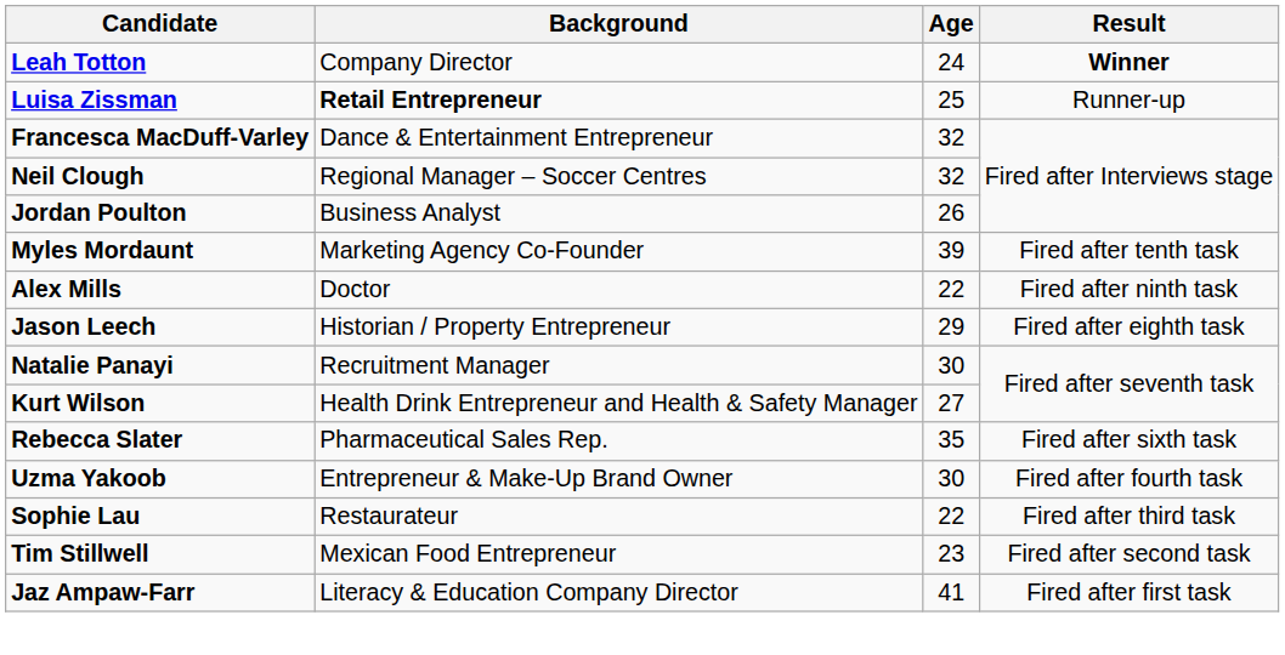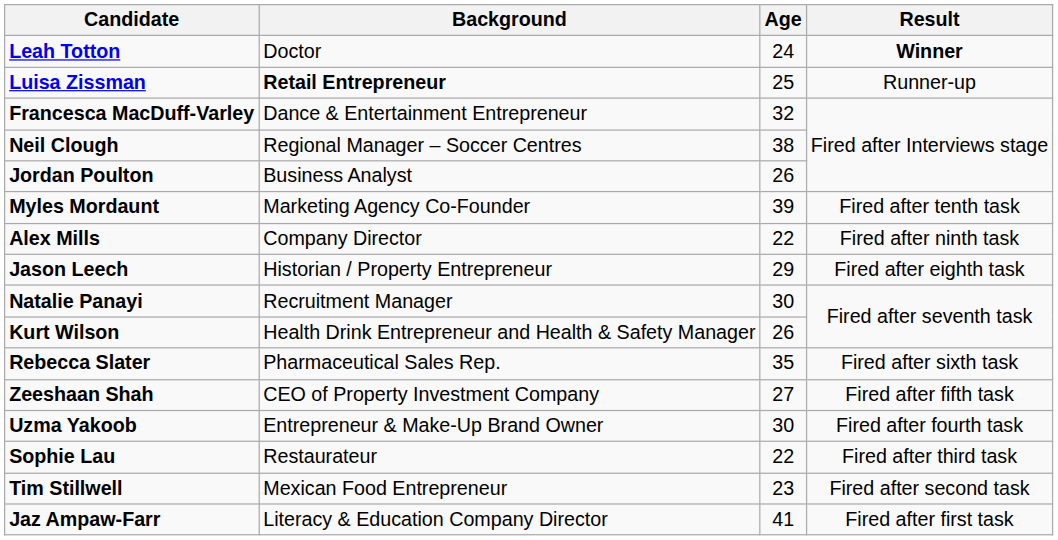Leah Totton | Background: Company Director -> Doctor
Neil Clough | Age: 32 -> 38
Alex Mills | Background: Doctor -> Company Director
Kurt Wilson | Age: 27 -> 26
+ row: Zeeshaan Shah | CEO of Property Investment Company | 27 | Fired after fifth task
